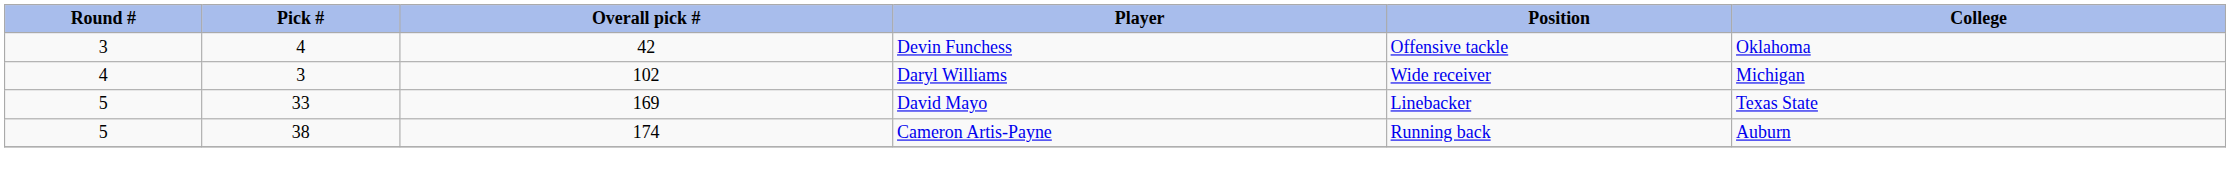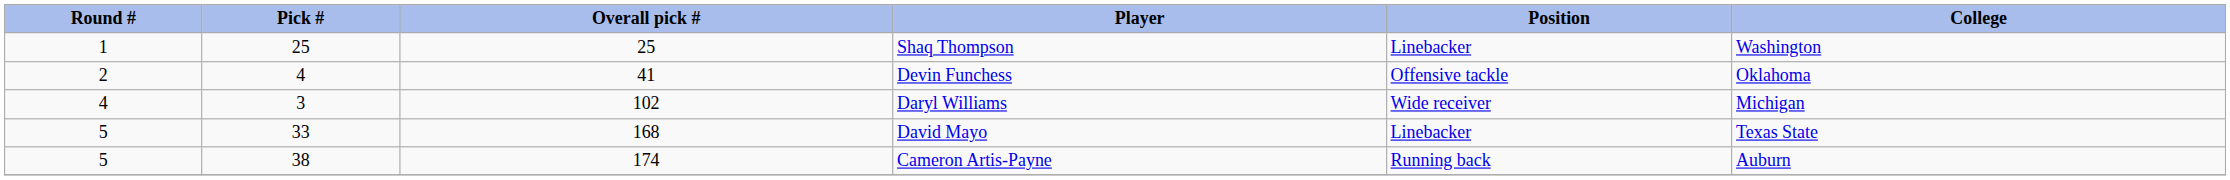+ row: 1 | 25 | 25 | Shaq Thompson | Linebacker | Washington
Devin Funchess | Round #: 3 -> 2
Devin Funchess | Overall pick #: 42 -> 41
David Mayo | Overall pick #: 169 -> 168
